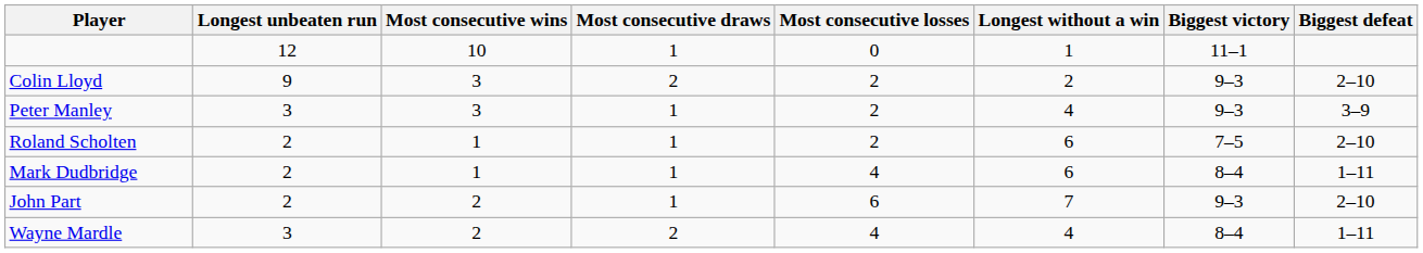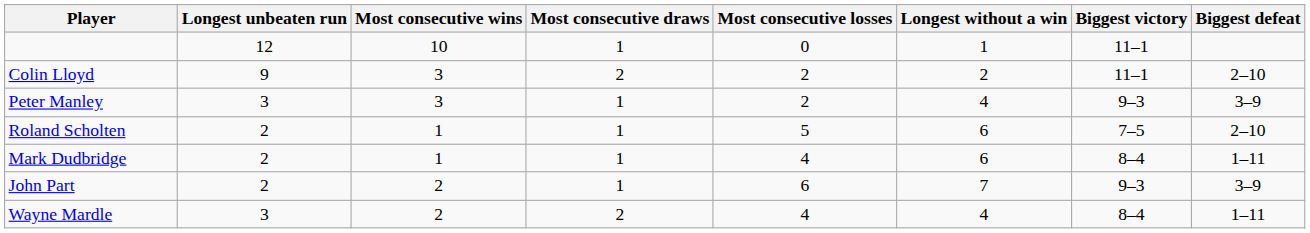Colin Lloyd | Biggest victory: 9–3 -> 11–1
Roland Scholten | Most consecutive losses: 2 -> 5
John Part | Biggest defeat: 2–10 -> 3–9
